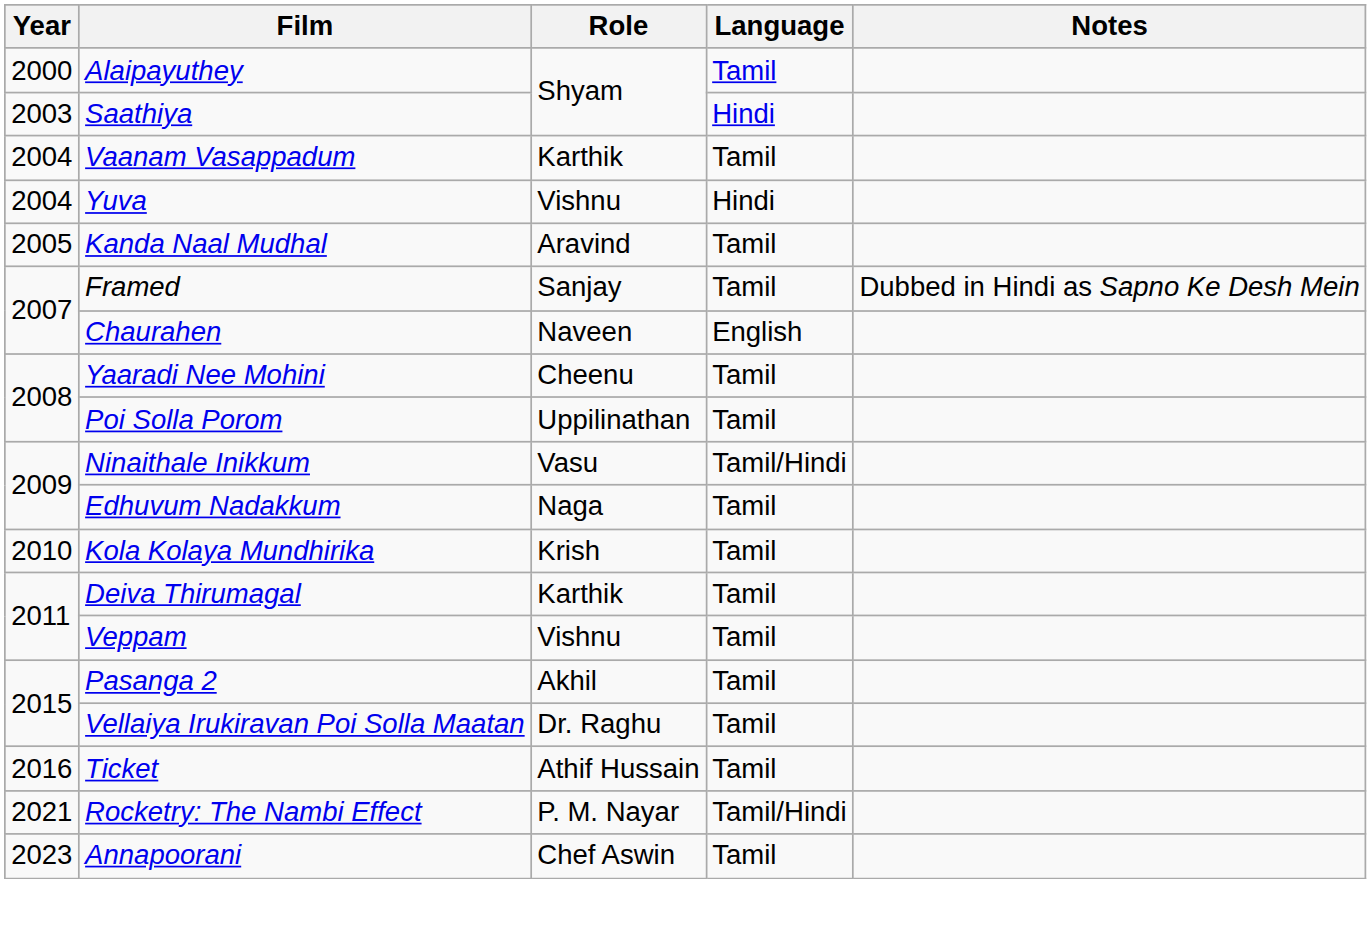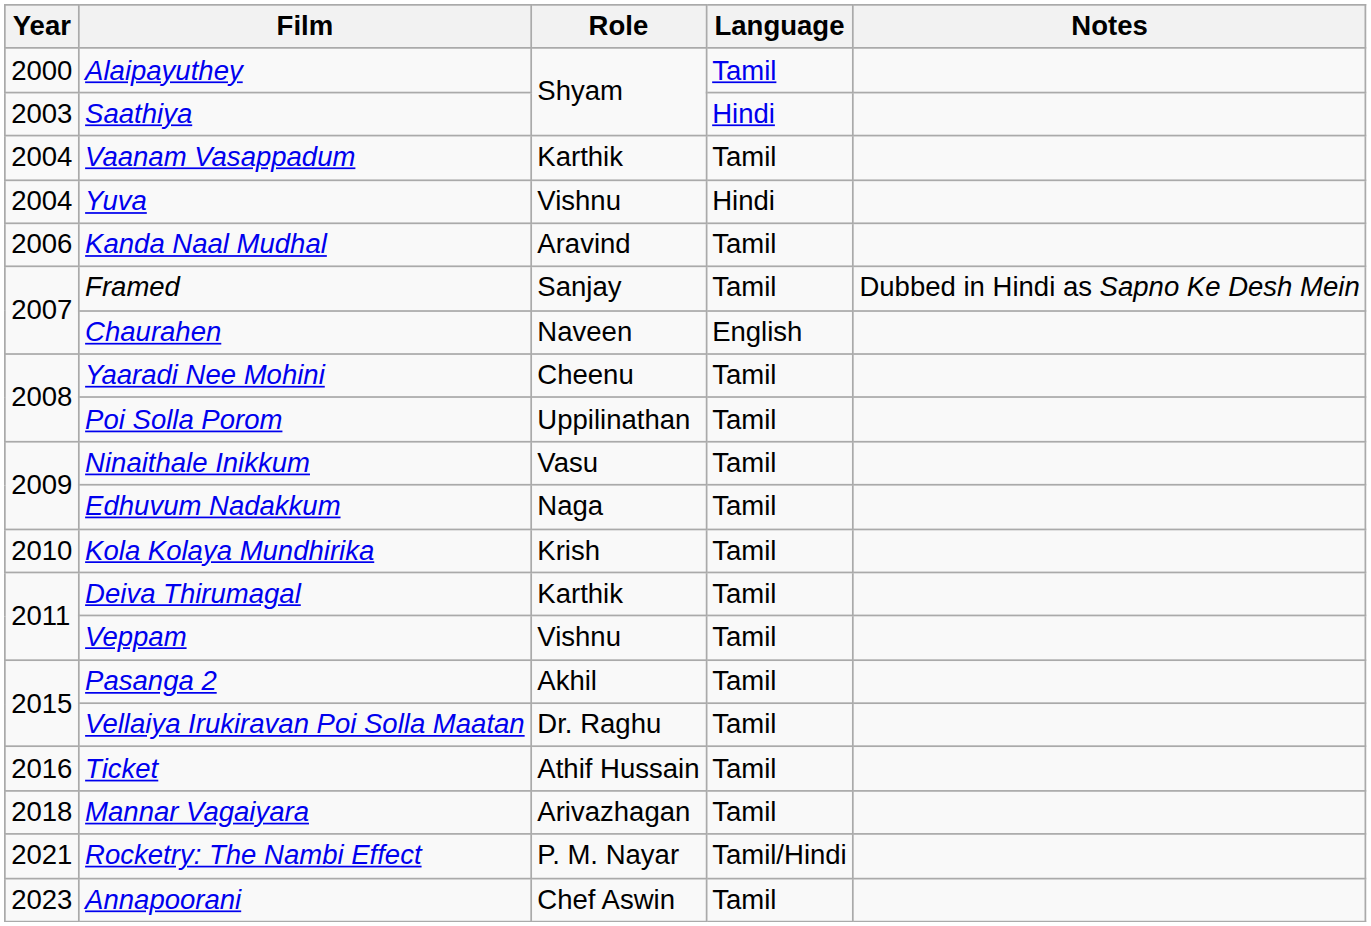Kanda Naal Mudhal | Year: 2005 -> 2006
Ninaithale Inikkum | Language: Tamil/Hindi -> Tamil
+ row: 2018 | Mannar Vagaiyara | Arivazhagan | Tamil
